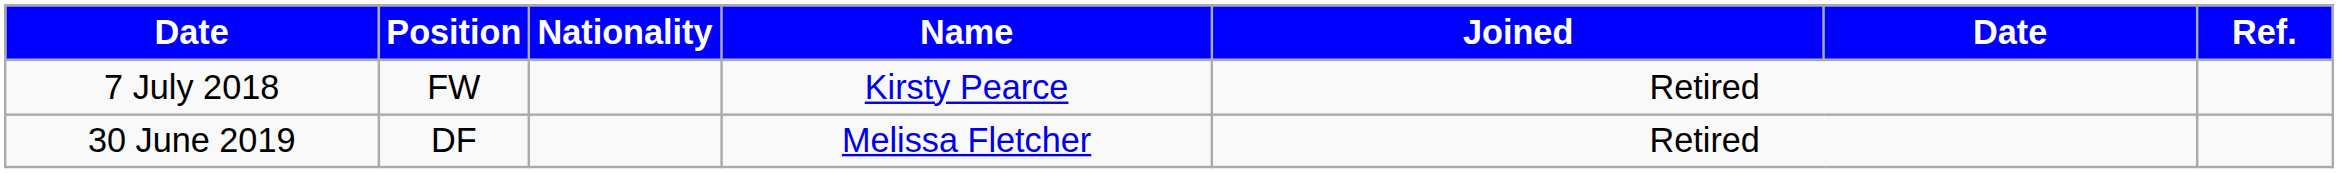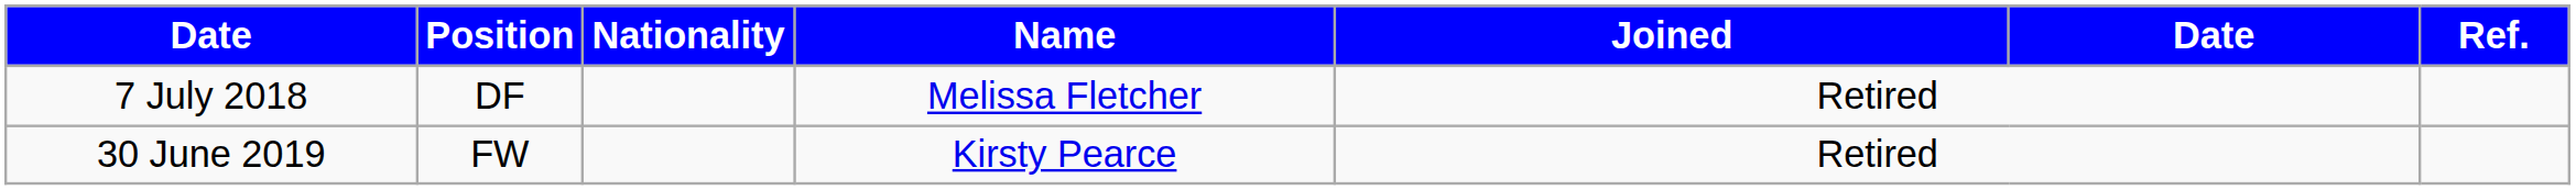7 July 2018 | Position: FW -> DF
7 July 2018 | Name: Kirsty Pearce -> Melissa Fletcher
30 June 2019 | Position: DF -> FW
30 June 2019 | Name: Melissa Fletcher -> Kirsty Pearce
